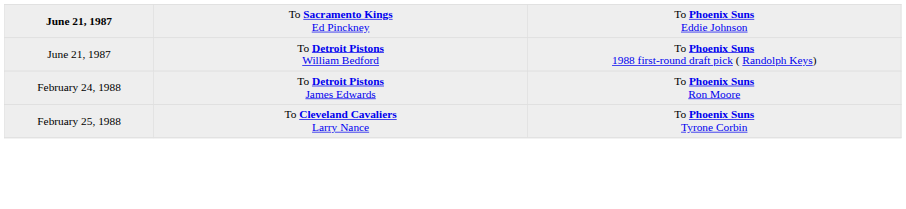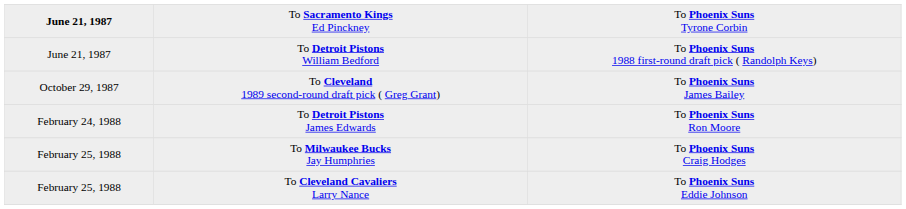To Sacramento Kings Ed Pinckney | column 3: To Phoenix Suns Eddie Johnson -> To Phoenix Suns Tyrone Corbin
+ row: October 29, 1987 | To Cleveland 1989 second-round draft pick ( Greg Grant) | To Phoenix Suns James Bailey
+ row: February 25, 1988 | To Milwaukee Bucks Jay Humphries | To Phoenix Suns Craig Hodges
To Cleveland Cavaliers Larry Nance | column 3: To Phoenix Suns Tyrone Corbin -> To Phoenix Suns Eddie Johnson
